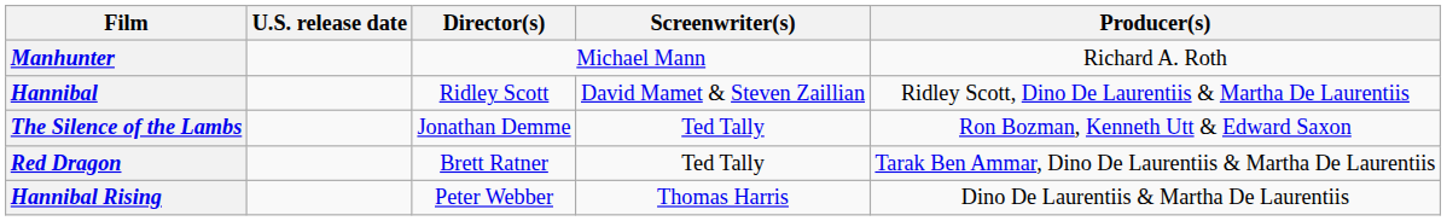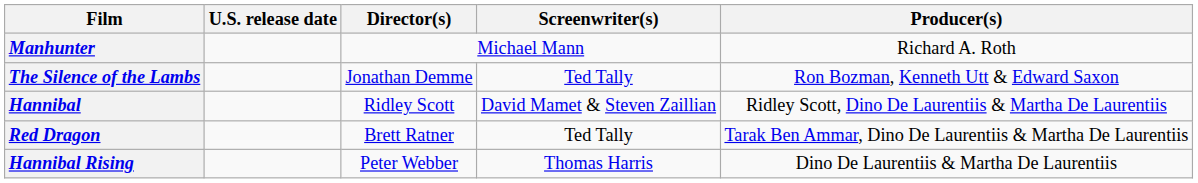rows swapped: The Silence of the Lambs <-> Hannibal
